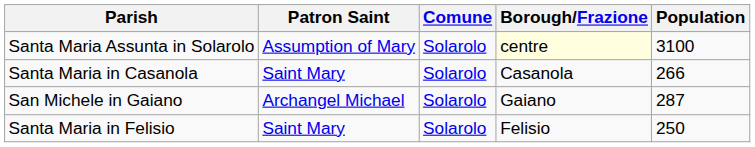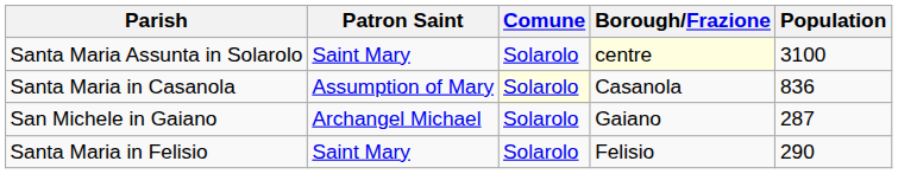Santa Maria Assunta in Solarolo | Patron Saint: Assumption of Mary -> Saint Mary
Santa Maria in Casanola | Patron Saint: Saint Mary -> Assumption of Mary
Santa Maria in Casanola | Comune: no background -> lightyellow background
Santa Maria in Casanola | Population: 266 -> 836
Santa Maria in Felisio | Population: 250 -> 290
